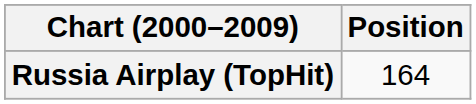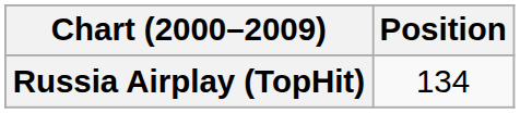Russia Airplay (TopHit) | Position: 164 -> 134
